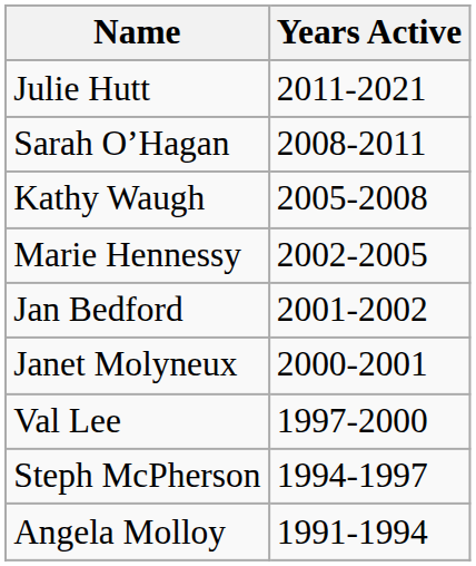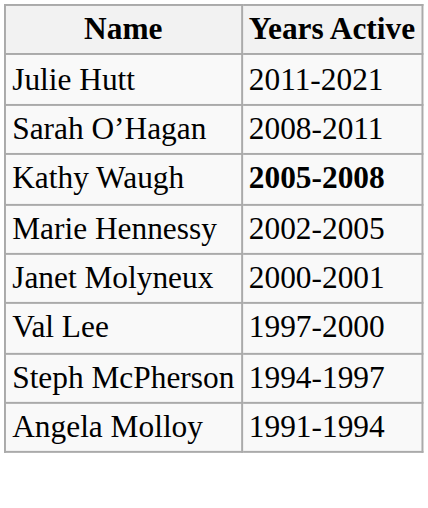Kathy Waugh | Years Active: normal -> bold
- row: Jan Bedford | 2001-2002
